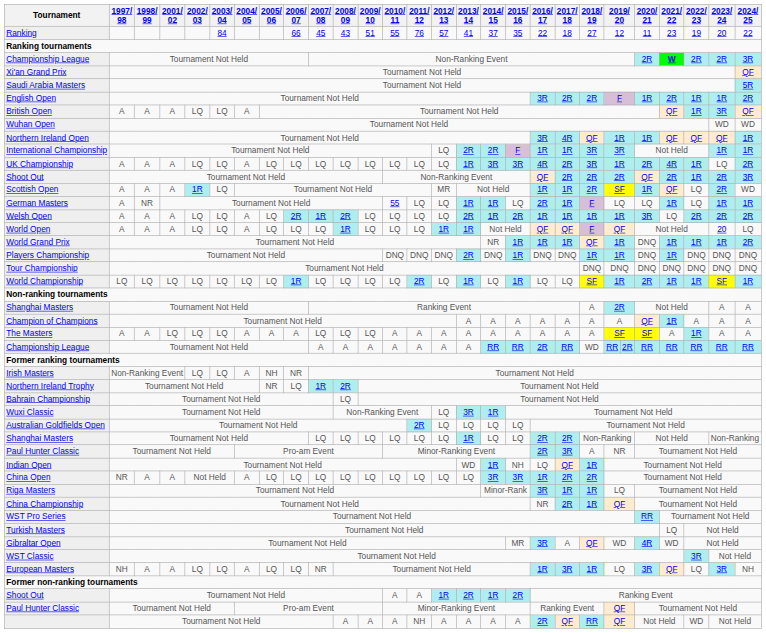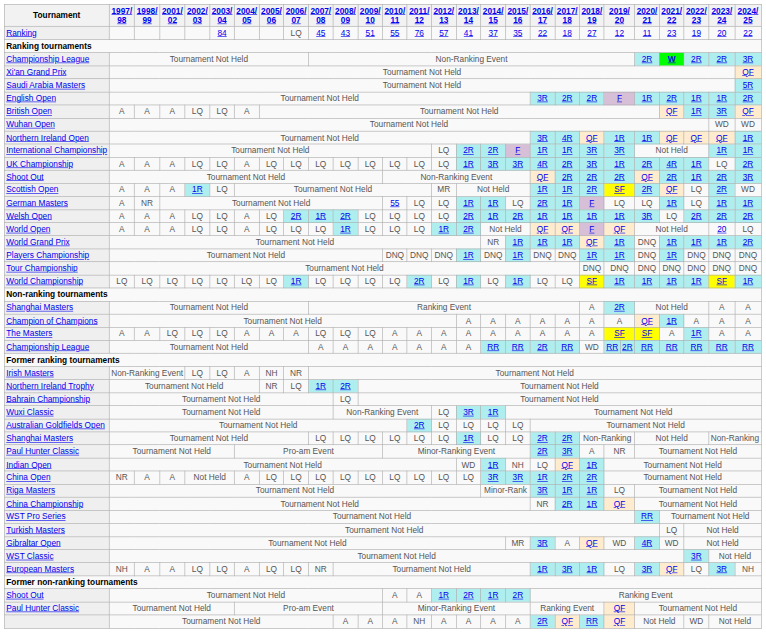Ranking | 2006/ 07: 66 -> LQ
Scottish Open | 2020/ 21: 1R -> 2R
World Open | 2013/ 14: 1R -> 2R
Players Championship | 2013/ 14: 2R -> 1R
World Championship | 2020/ 21: 2R -> 1R
